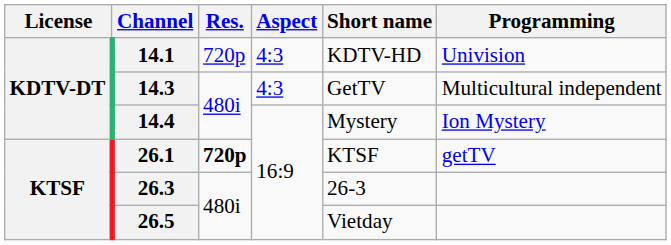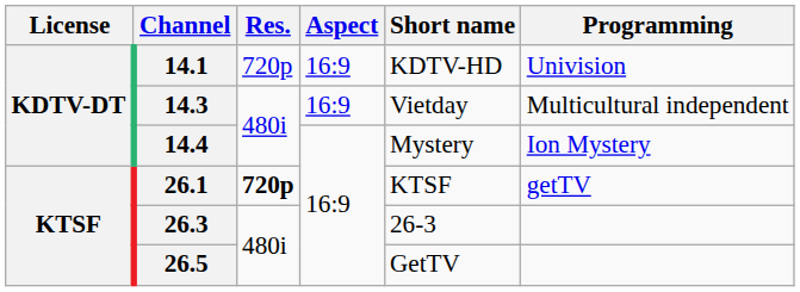14.1 | Aspect: 4:3 -> 16:9
14.3 | Aspect: 4:3 -> 16:9
14.3 | Short name: GetTV -> Vietday
26.5 | Short name: Vietday -> GetTV
